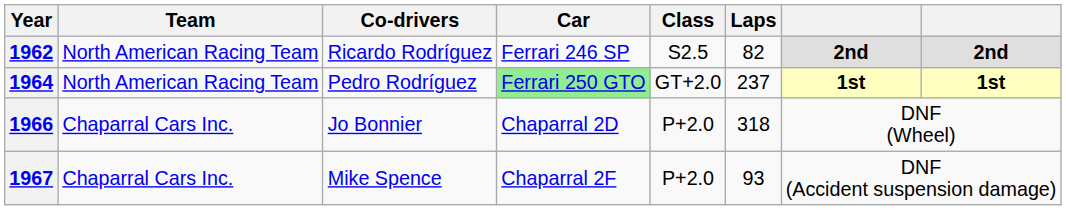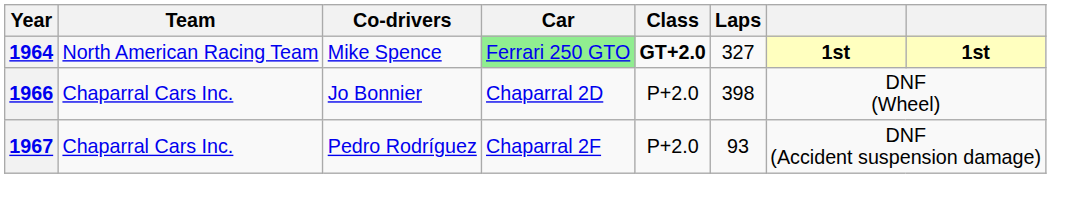- row: 1962 | North American Racing Team | Ricardo Rodríguez | Ferrari 246 SP | S2.5 | 82 | 2nd | 2nd
1964 | Co-drivers: Pedro Rodríguez -> Mike Spence
1964 | Class: normal -> bold
1964 | Laps: 237 -> 327
1966 | Laps: 318 -> 398
1967 | Co-drivers: Mike Spence -> Pedro Rodríguez
